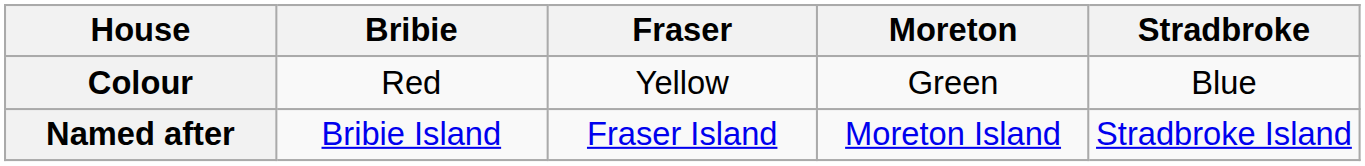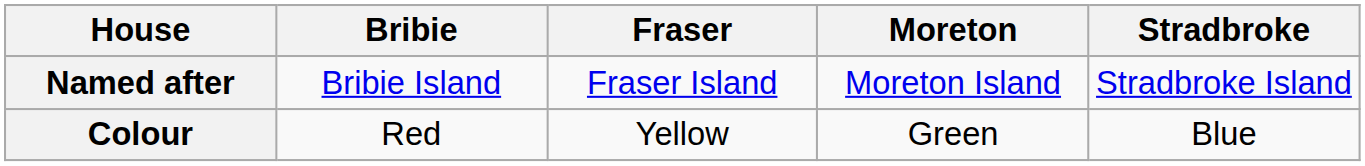rows swapped: Colour <-> Named after
